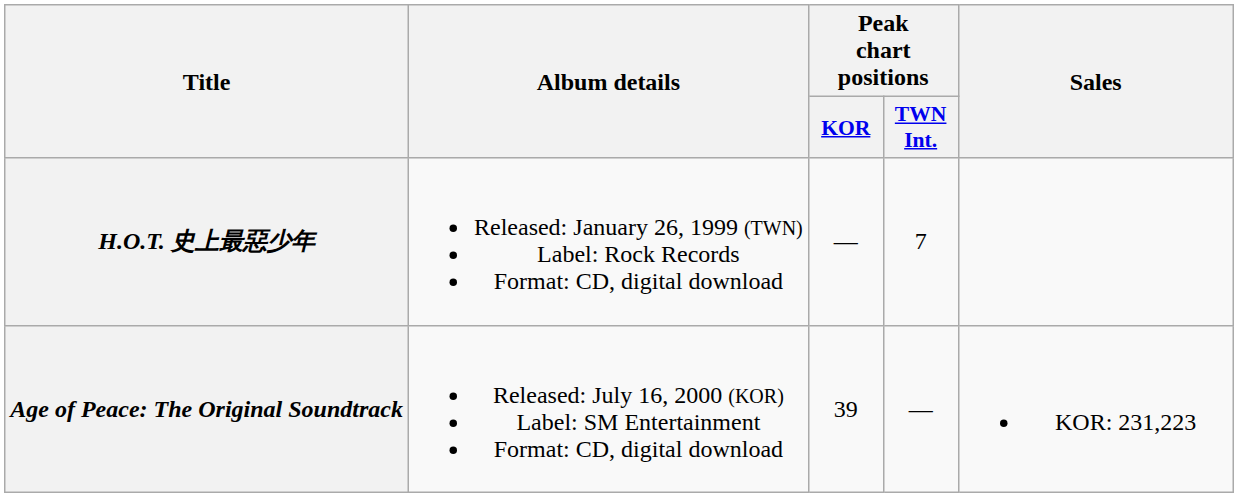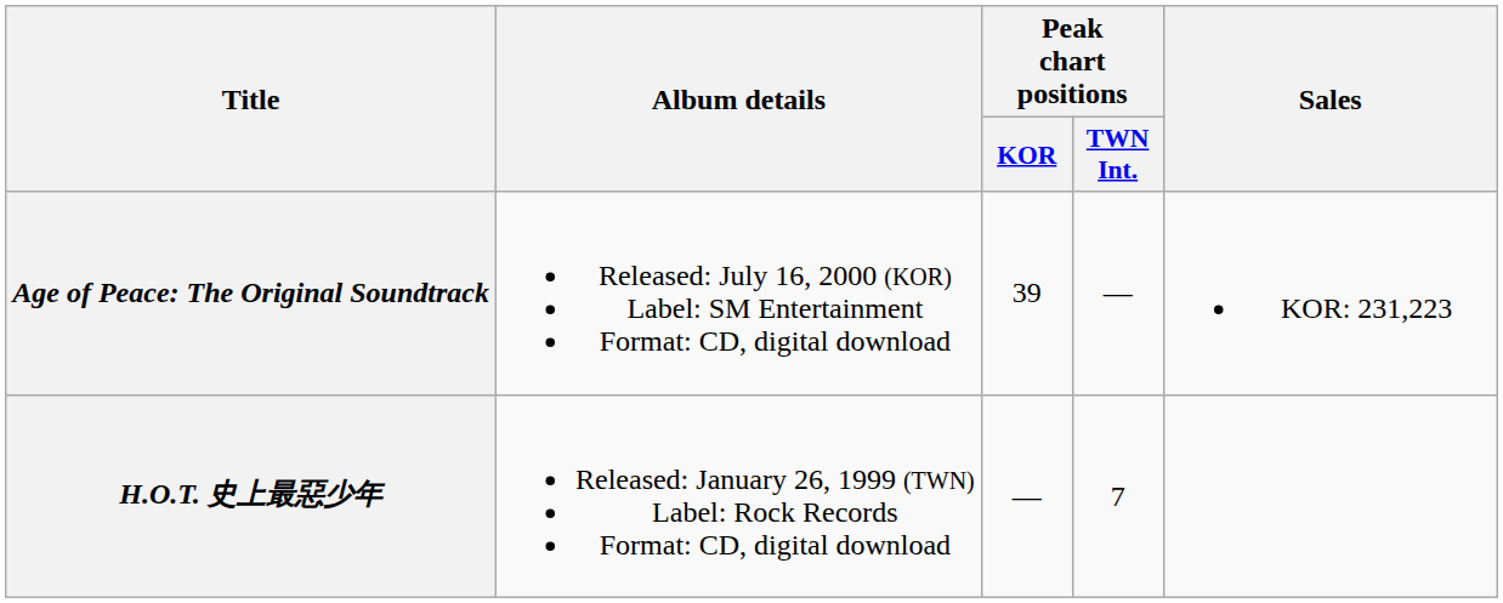rows swapped: H.O.T. 史上最惡少年 <-> Age of Peace: The Original Soundtrack
